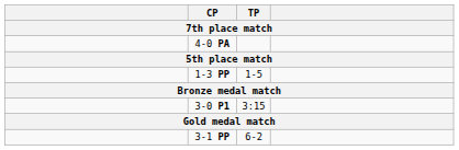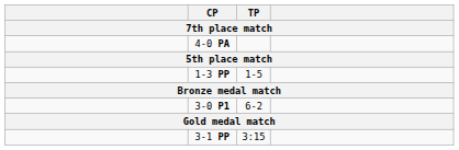3-0 P1 | TP: 3:15 -> 6-2
3-1 PP | TP: 6-2 -> 3:15
